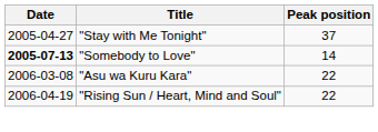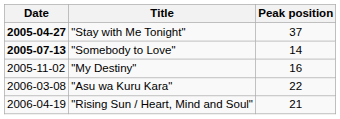"Stay with Me Tonight" | Date: normal -> bold
+ row: 2005-11-02 | "My Destiny" | 16
"Rising Sun / Heart, Mind and Soul" | Peak position: 22 -> 21
